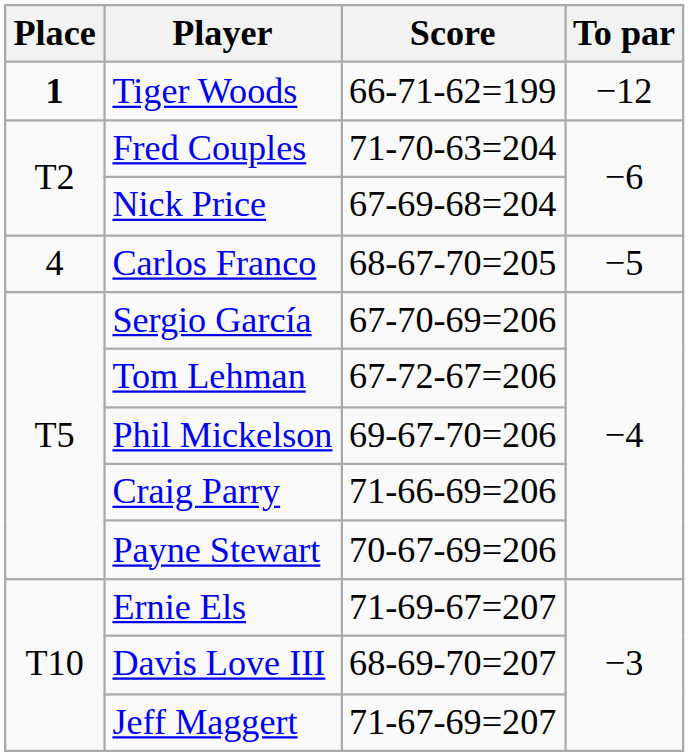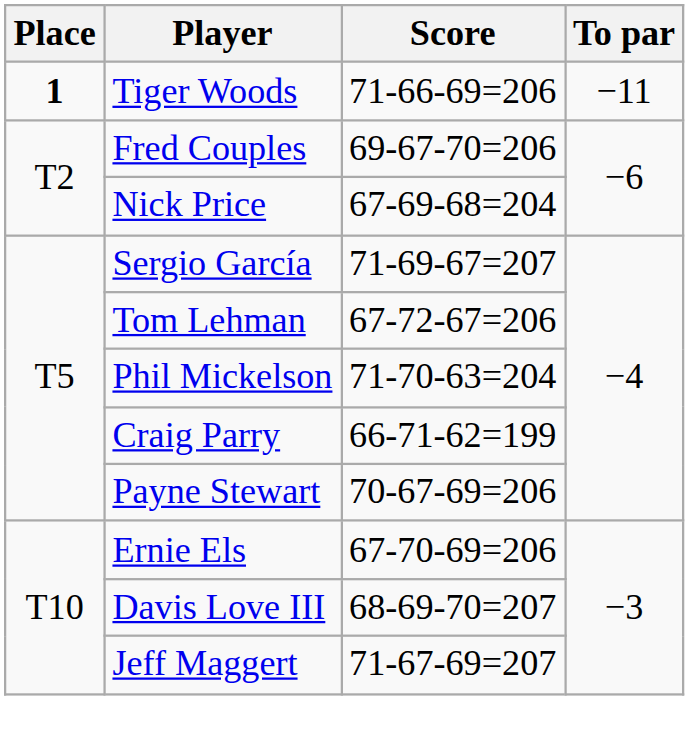Tiger Woods | Score: 66-71-62=199 -> 71-66-69=206
Tiger Woods | To par: −12 -> −11
Fred Couples | Score: 71-70-63=204 -> 69-67-70=206
- row: 4 | Carlos Franco | 68-67-70=205 | −5
Sergio García | Score: 67-70-69=206 -> 71-69-67=207
Phil Mickelson | Score: 69-67-70=206 -> 71-70-63=204
Craig Parry | Score: 71-66-69=206 -> 66-71-62=199
Ernie Els | Score: 71-69-67=207 -> 67-70-69=206
